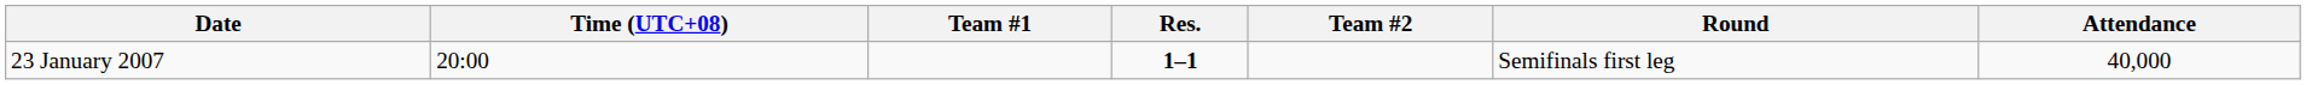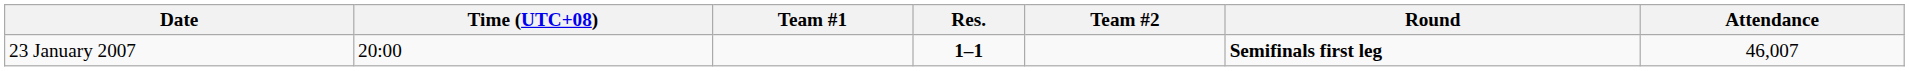23 January 2007 | Round: normal -> bold
23 January 2007 | Attendance: 40,000 -> 46,007
